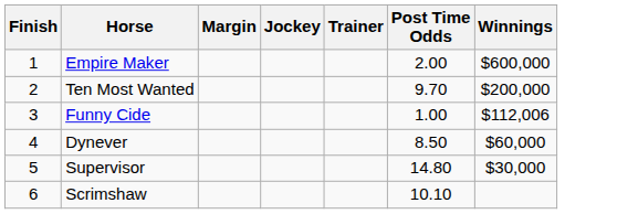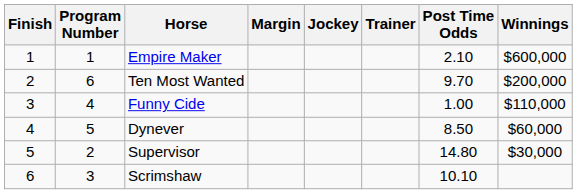+ column: Program Number | 1 | 6 | 4 | 5 | 2 | 3
Empire Maker | Post Time Odds: 2.00 -> 2.10
Funny Cide | Winnings: $112,006 -> $110,000
